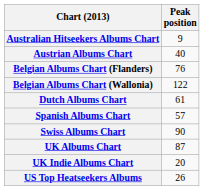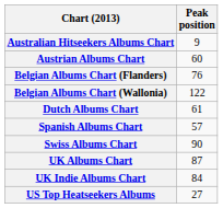Austrian Albums Chart | Peak position: 40 -> 60
UK Indie Albums Chart | Peak position: 20 -> 84
US Top Heatseekers Albums | Peak position: 26 -> 27
